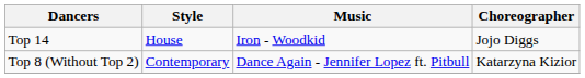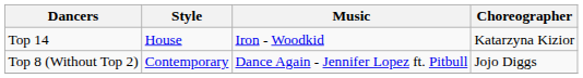Top 14 | Choreographer: Jojo Diggs -> Katarzyna Kizior
Top 8 (Without Top 2) | Choreographer: Katarzyna Kizior -> Jojo Diggs
